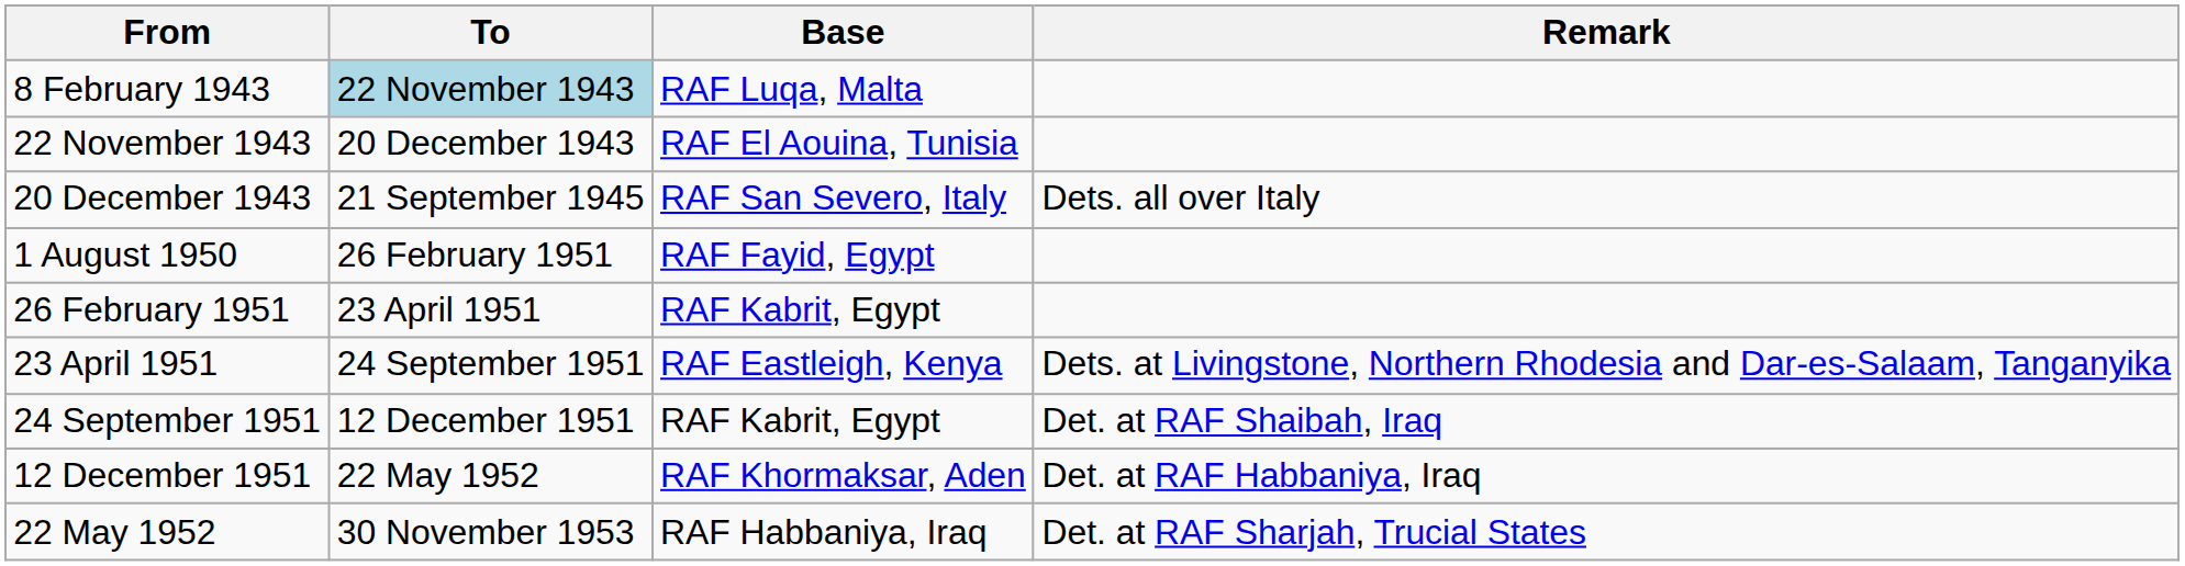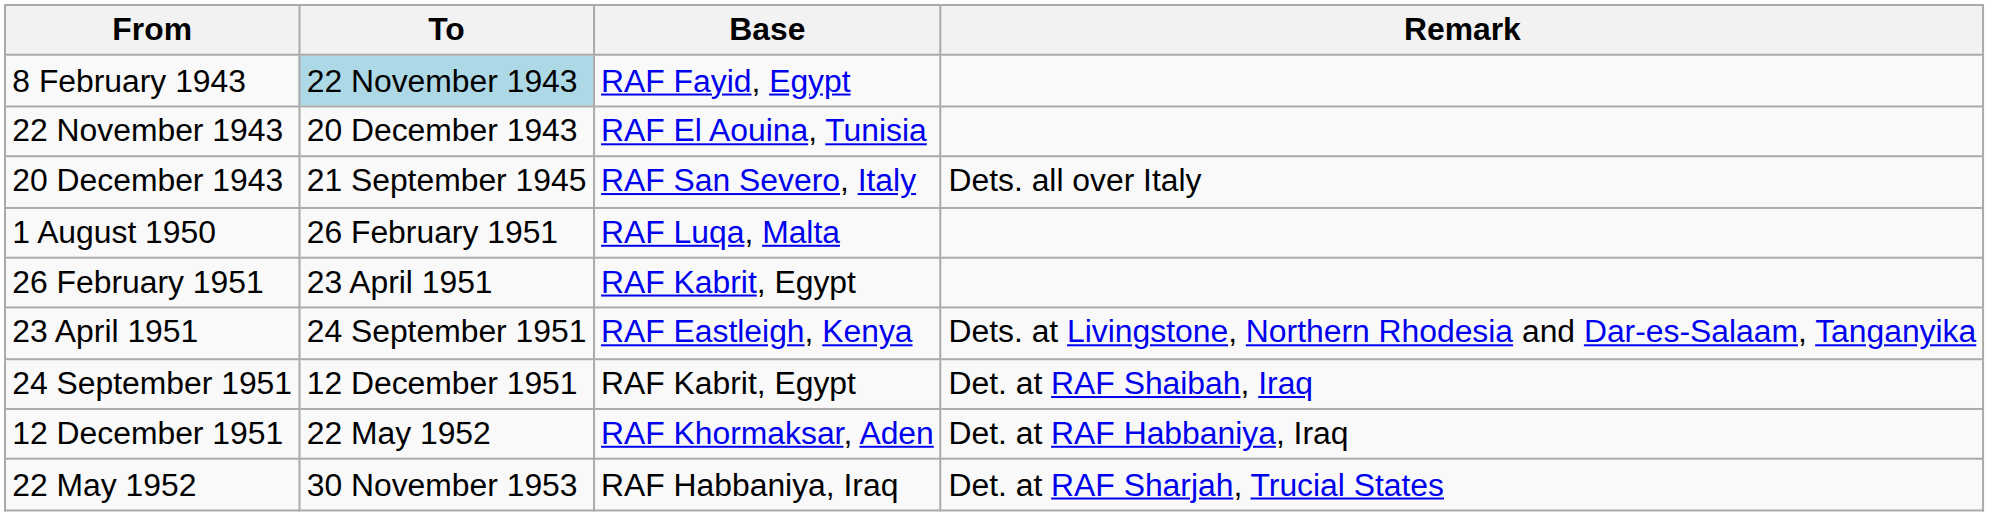8 February 1943 | Base: RAF Luqa, Malta -> RAF Fayid, Egypt
1 August 1950 | Base: RAF Fayid, Egypt -> RAF Luqa, Malta
